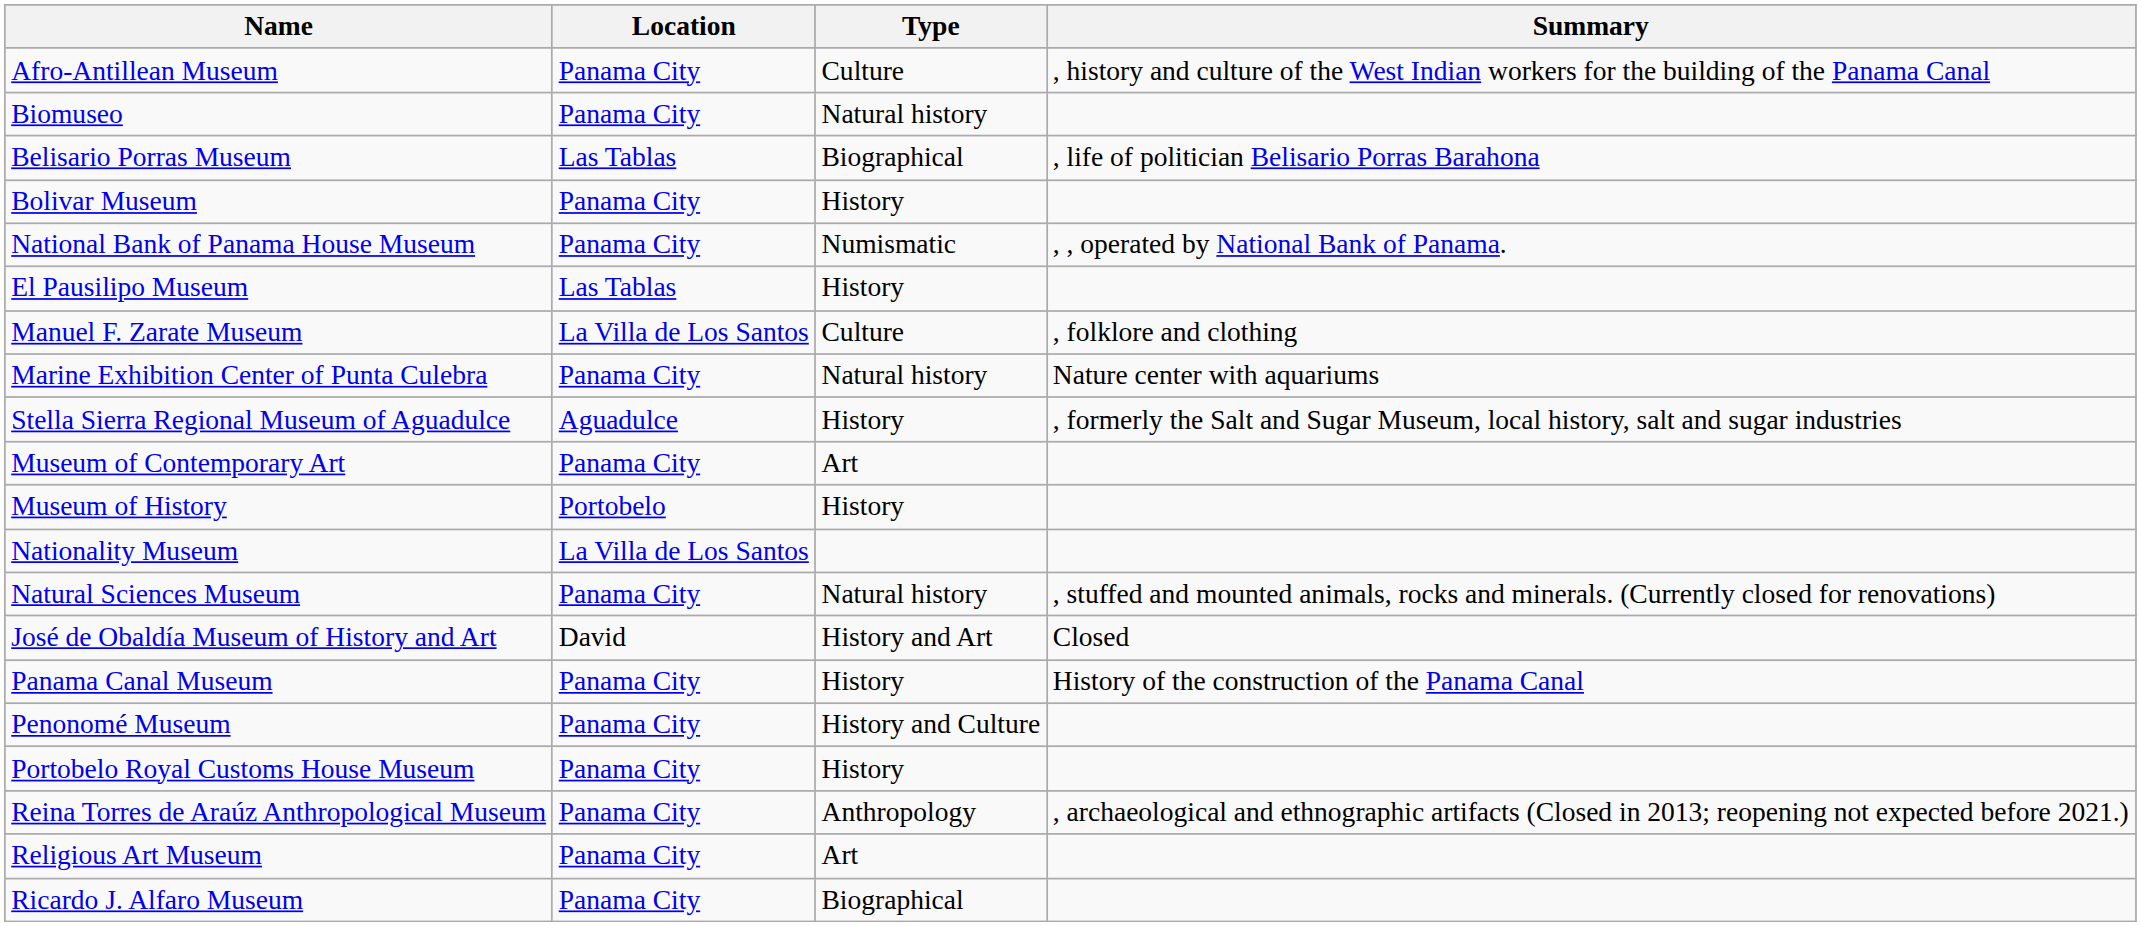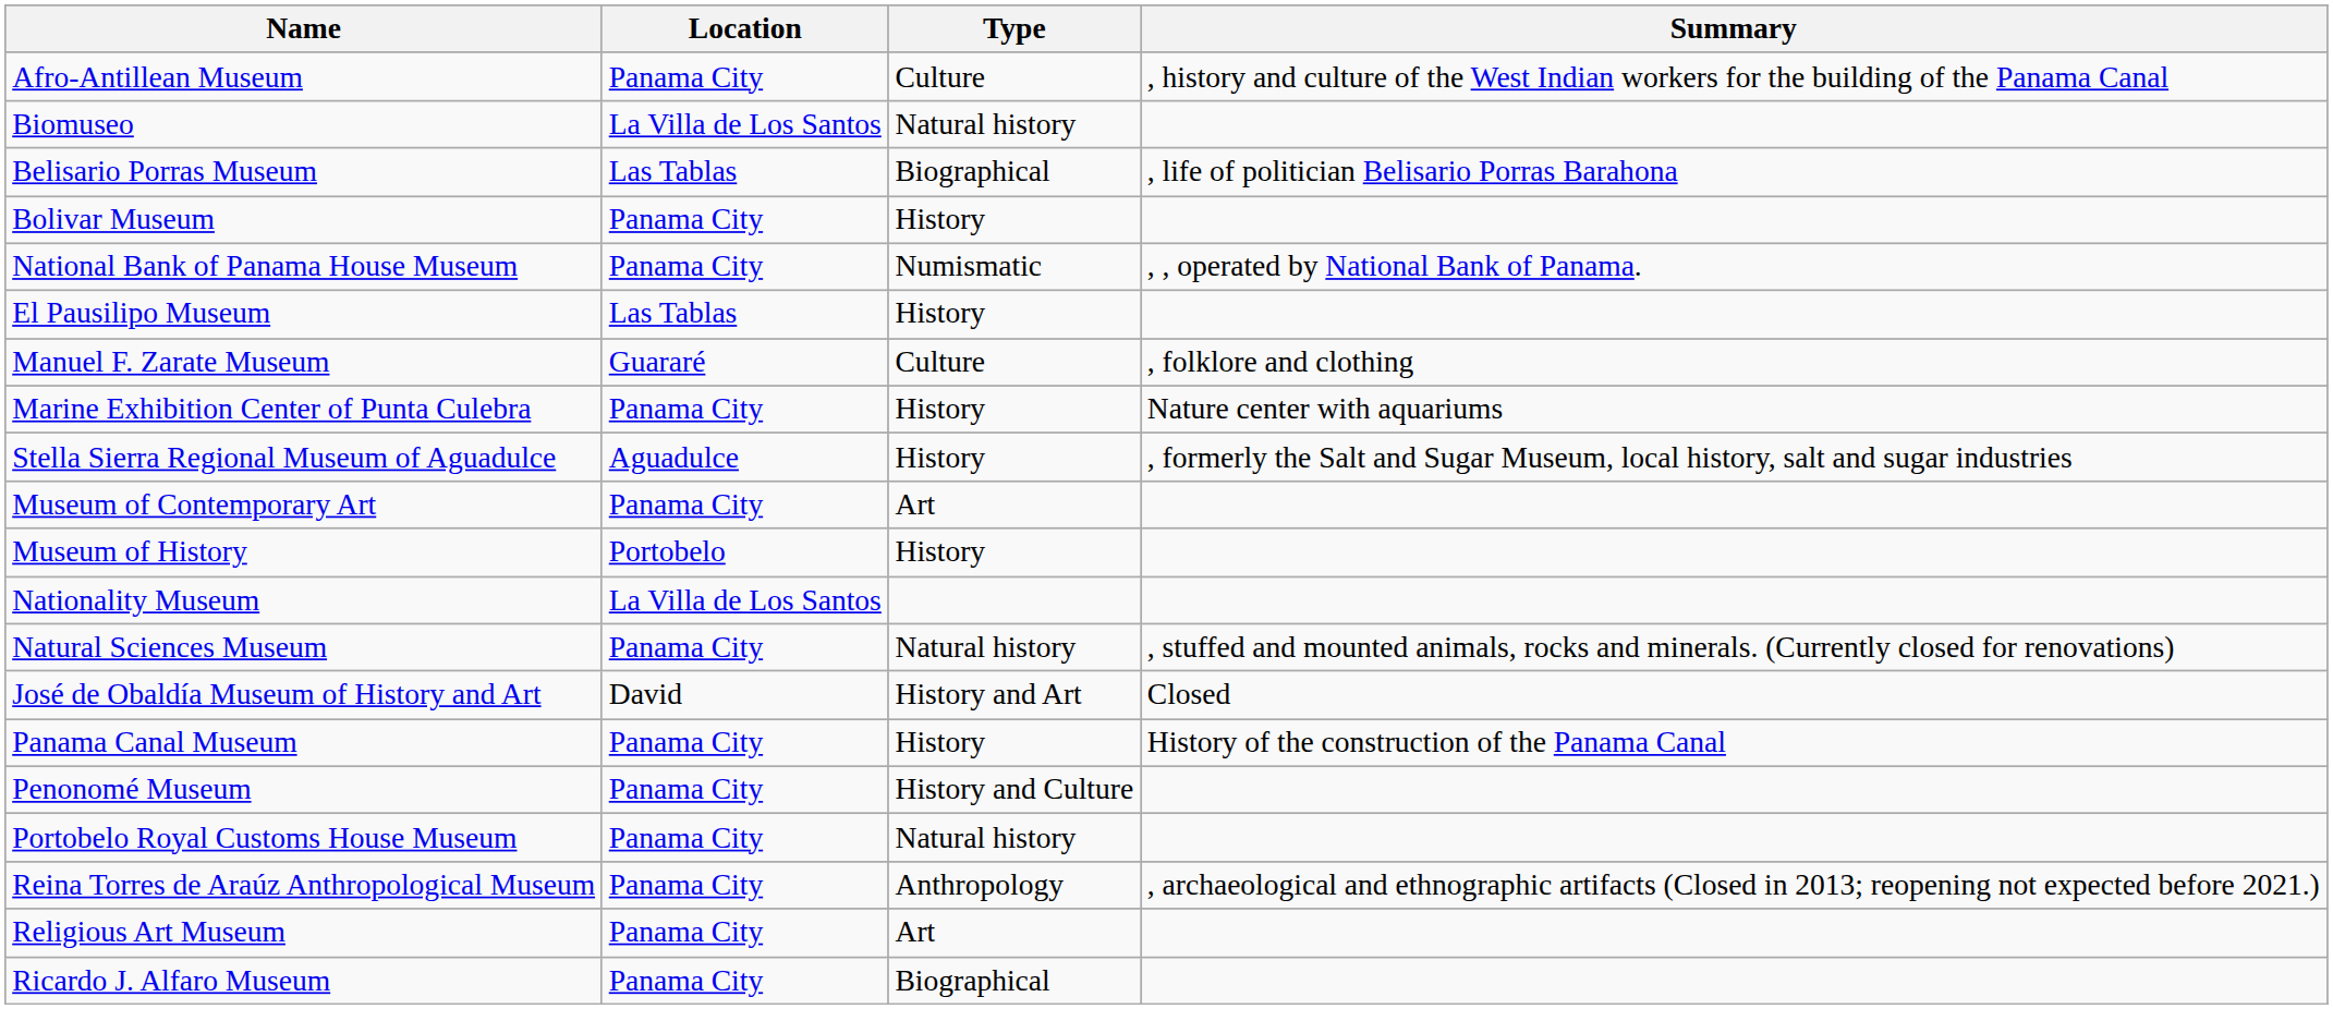Biomuseo | Location: Panama City -> La Villa de Los Santos
Manuel F. Zarate Museum | Location: La Villa de Los Santos -> Guararé
Marine Exhibition Center of Punta Culebra | Type: Natural history -> History
Portobelo Royal Customs House Museum | Type: History -> Natural history
